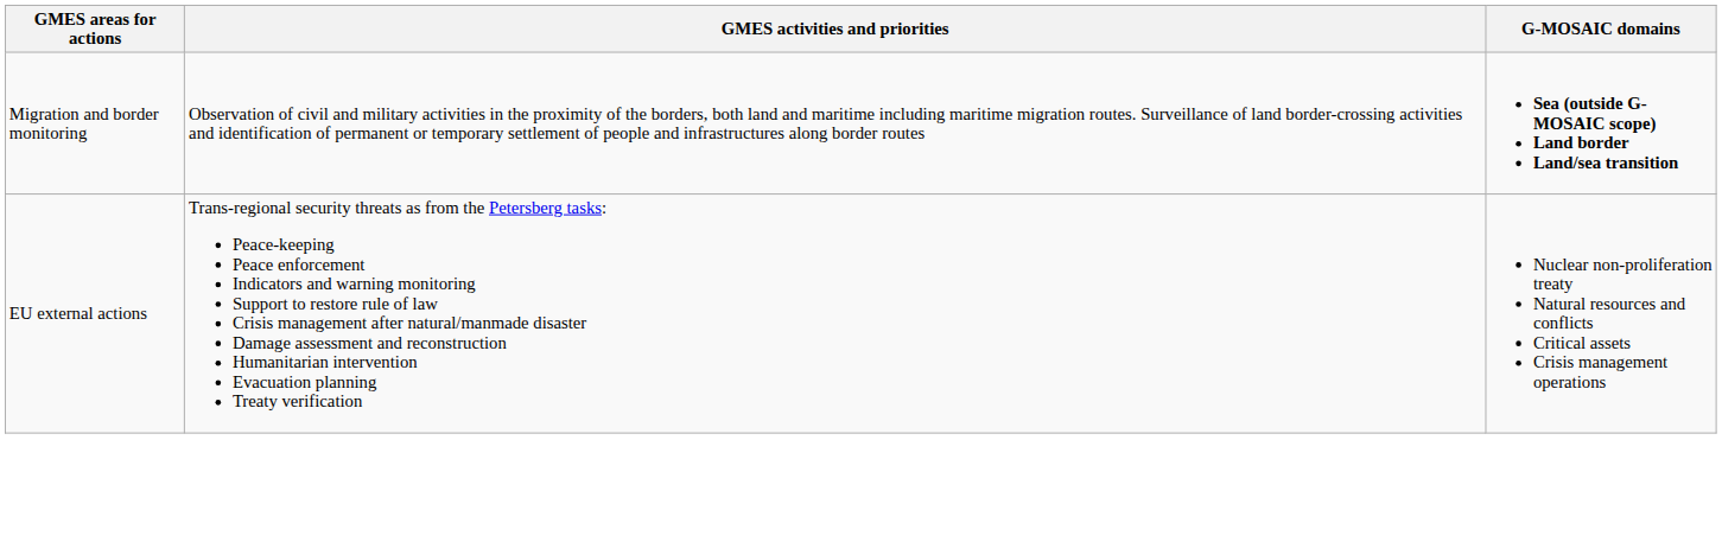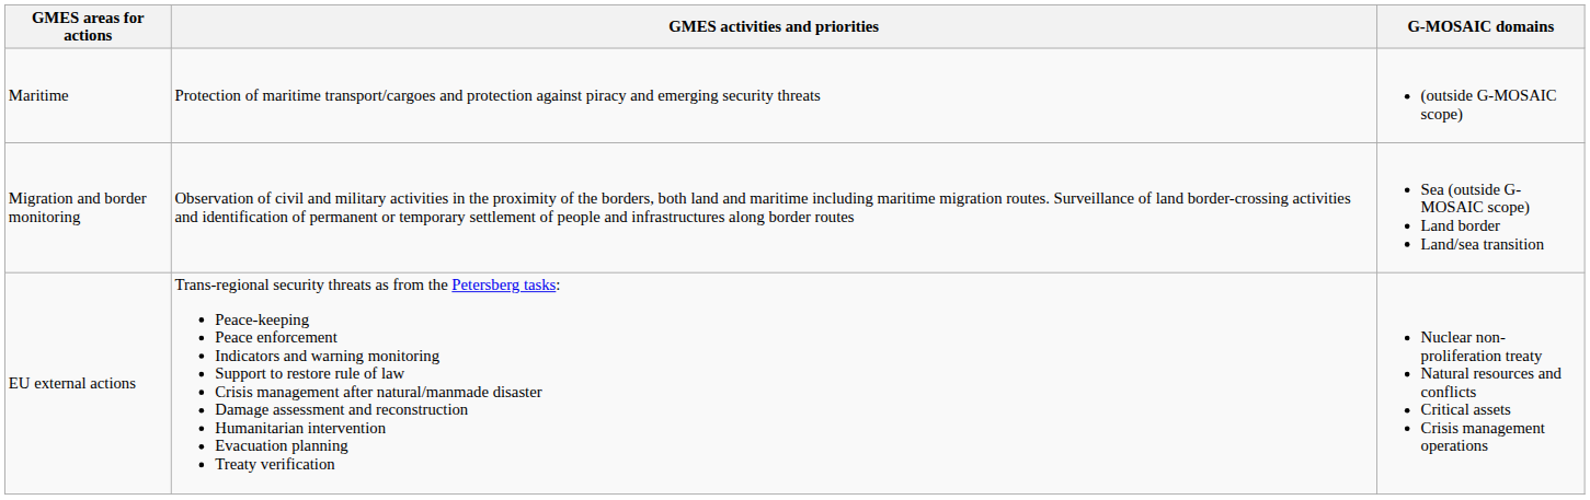+ row: Maritime | Protection of maritime transport/cargoes and protection against piracy and emerging security threats | (outside G-MOSAIC scope)
Migration and border monitoring | G-MOSAIC domains: bold -> normal
